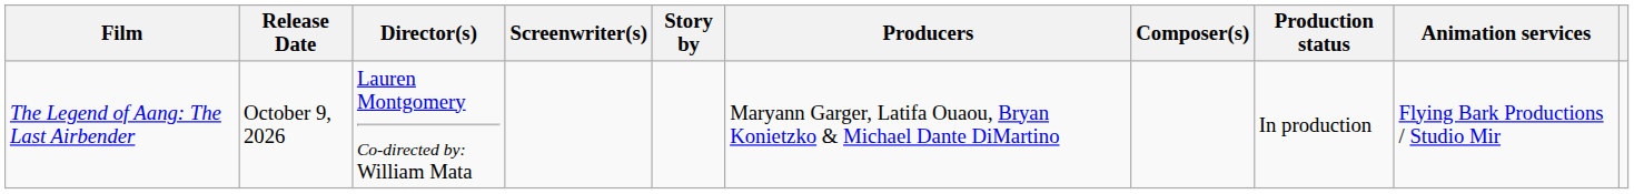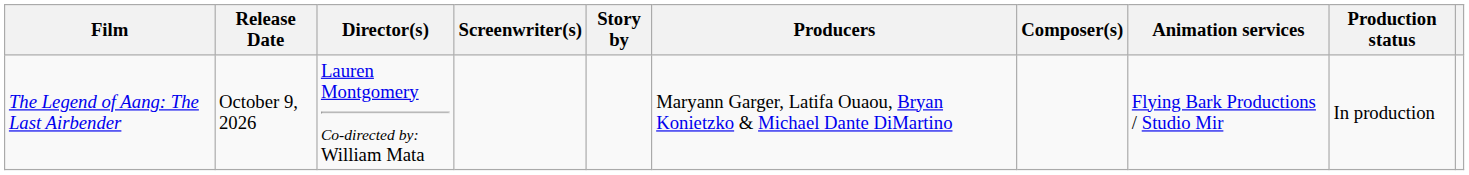columns swapped: Animation services <-> Production status
